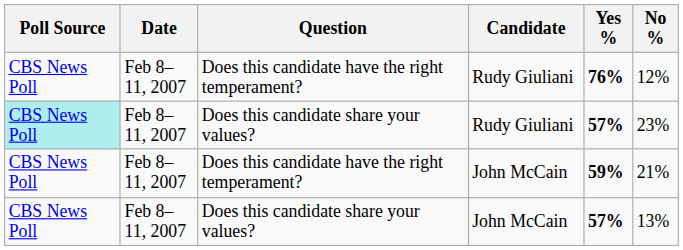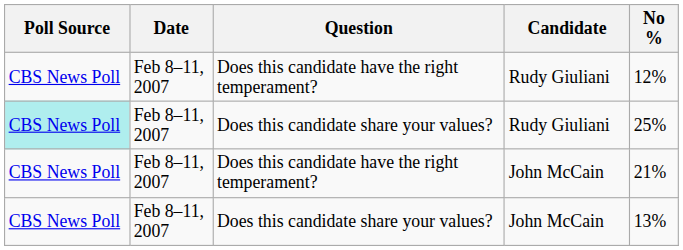- column: Yes % | 76% | 57% | 59% | 57%
Does this candidate share your values? / Rudy Giuliani | No %: 23% -> 25%
